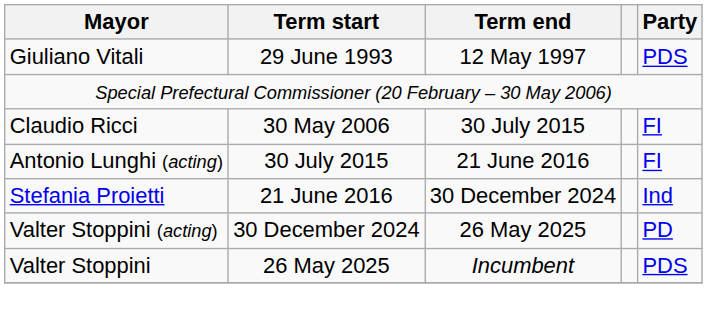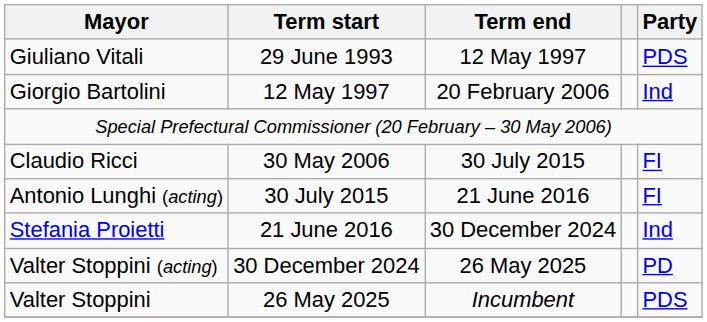+ row: Giorgio Bartolini | 12 May 1997 | 20 February 2006 | Ind
